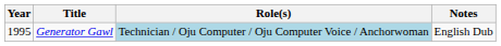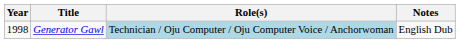Generator Gawl | Year: 1995 -> 1998
